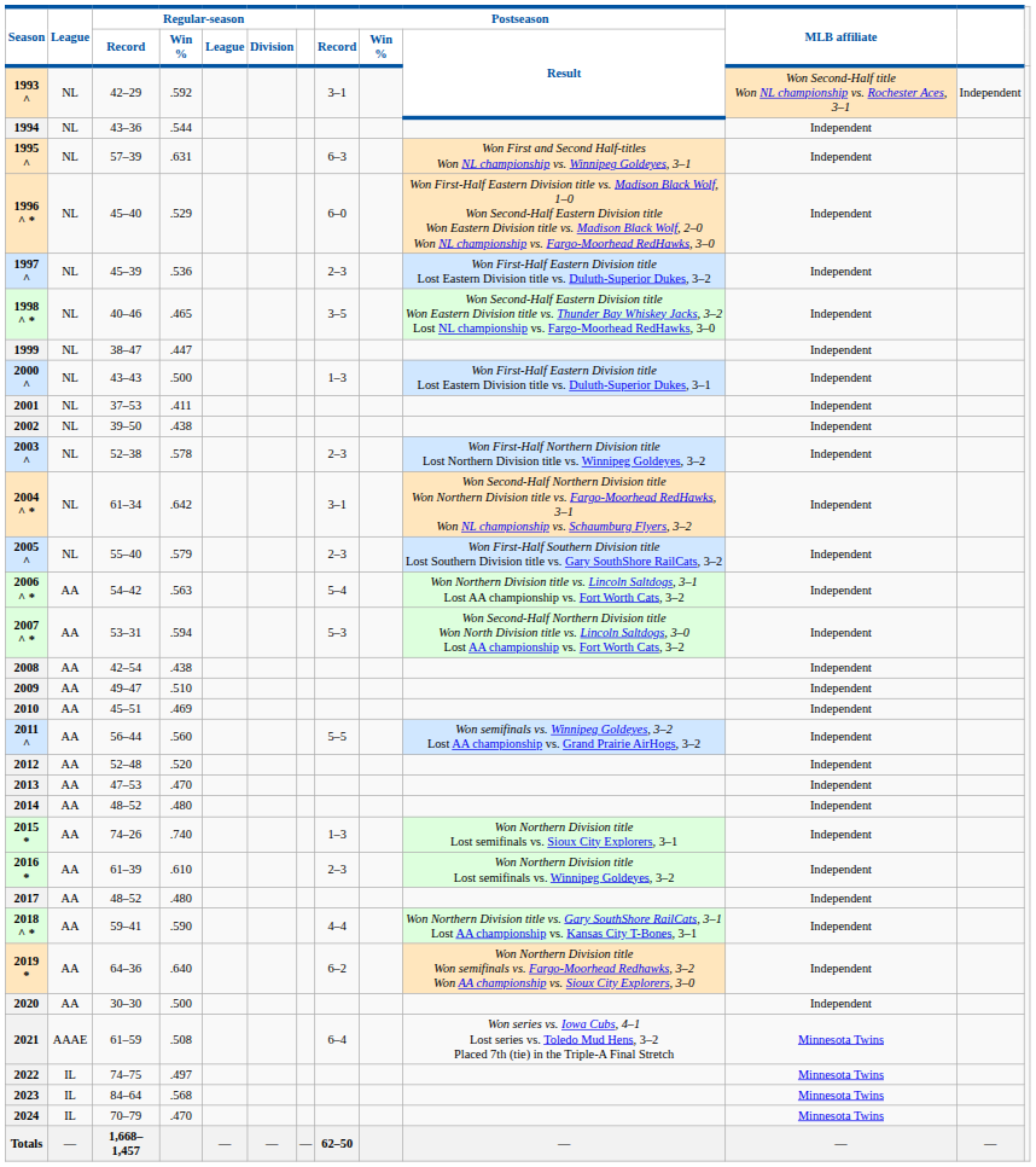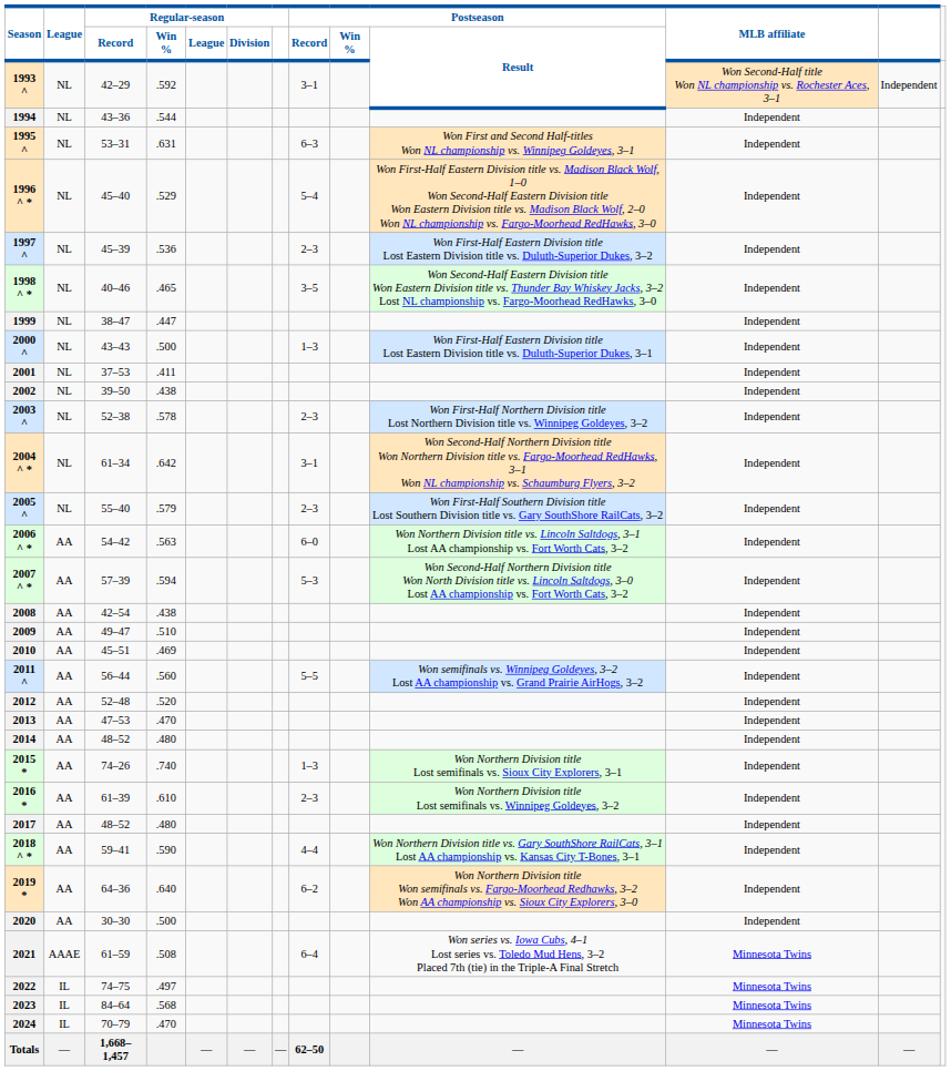1995 ^ | Regular-season / Record: 57–39 -> 53–31
1996 ^ * | Postseason / Record: 6–0 -> 5–4
2006 ^ * | Postseason / Record: 5–4 -> 6–0
2007 ^ * | Regular-season / Record: 53–31 -> 57–39
